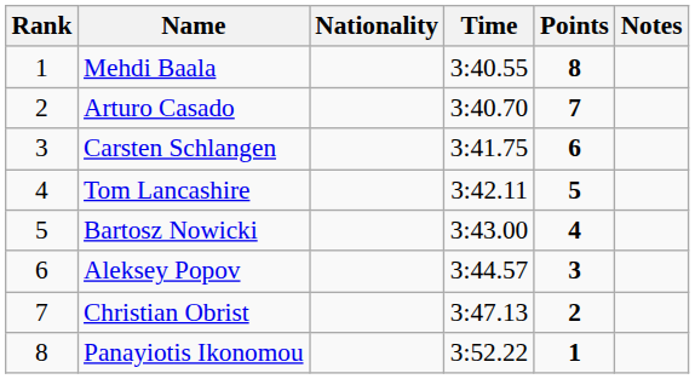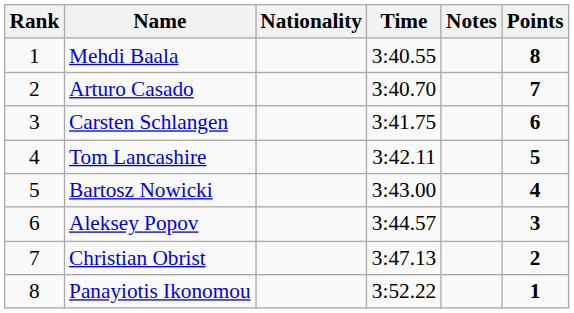columns swapped: Notes <-> Points
